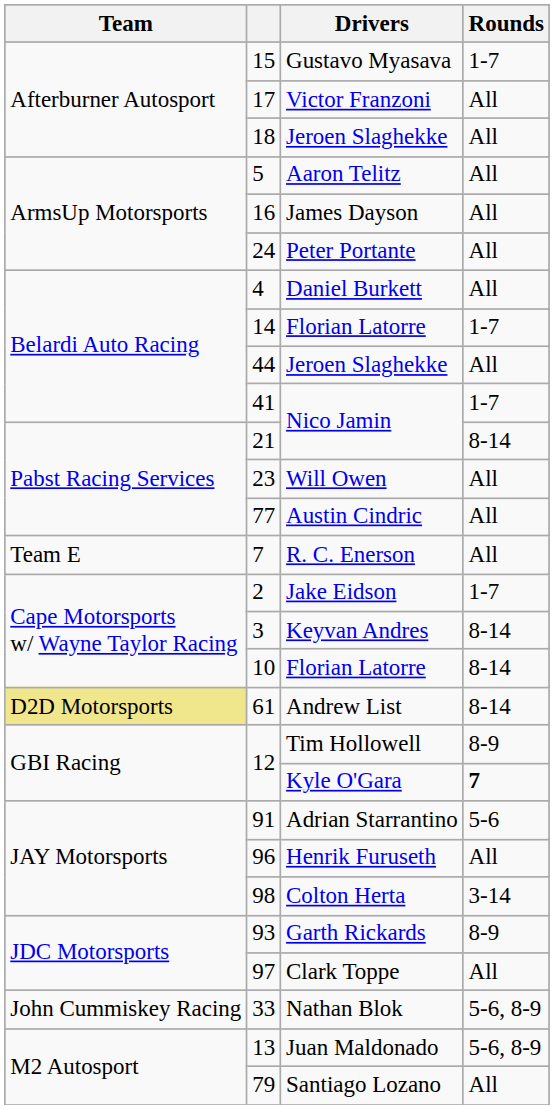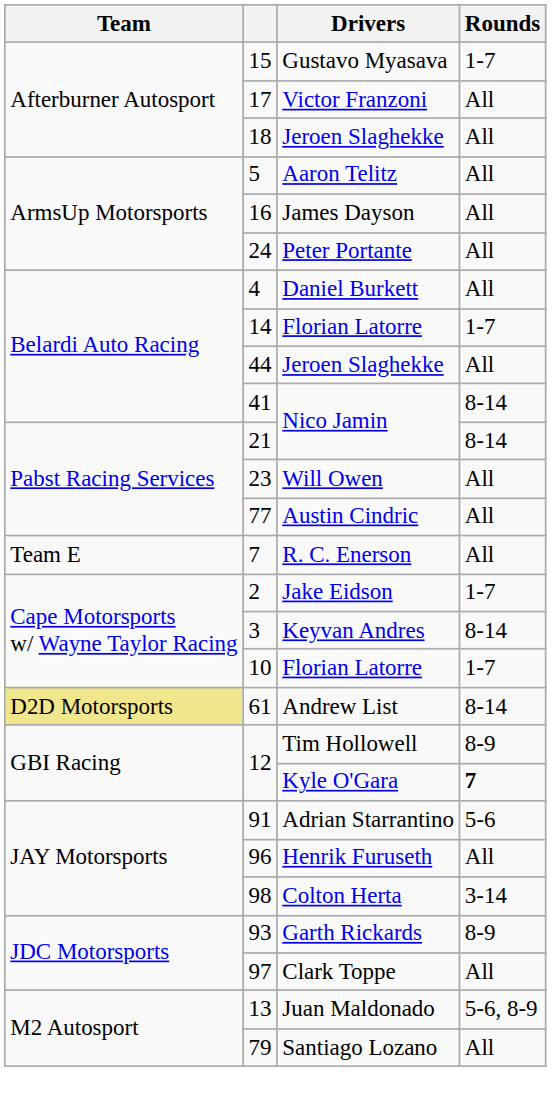41 | Rounds: 1-7 -> 8-14
10 | Rounds: 8-14 -> 1-7
- row: John Cummiskey Racing | 33 | Nathan Blok | 5-6, 8-9
